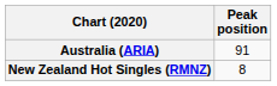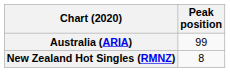Australia (ARIA) | Peak position: 91 -> 99
